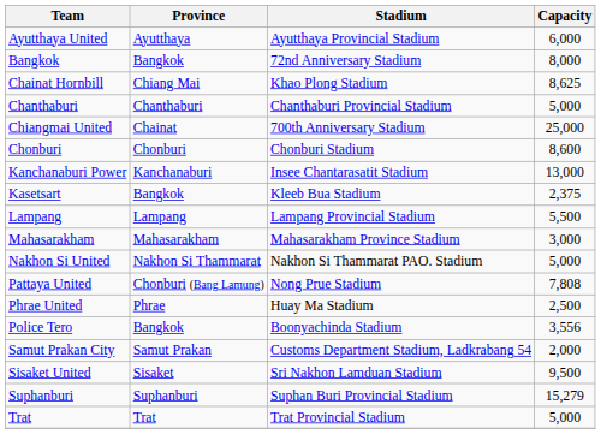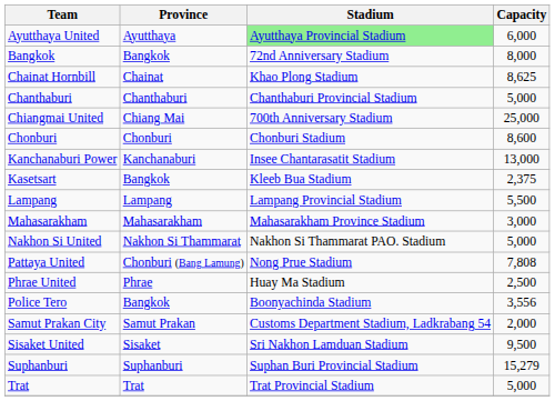Ayutthaya United | Stadium: no background -> lightgreen background
Chainat Hornbill | Province: Chiang Mai -> Chainat
Chiangmai United | Province: Chainat -> Chiang Mai
